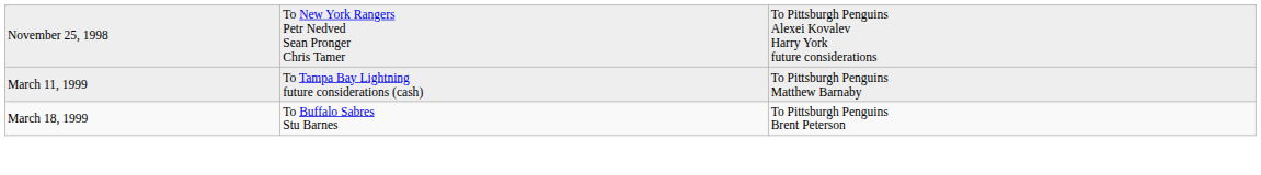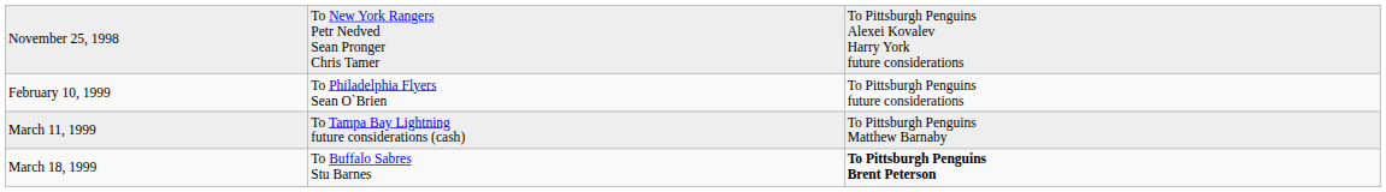+ row: February 10, 1999 | To Philadelphia Flyers Sean O`Brien | To Pittsburgh Penguins future considerations
March 18, 1999 | column 3: normal -> bold
